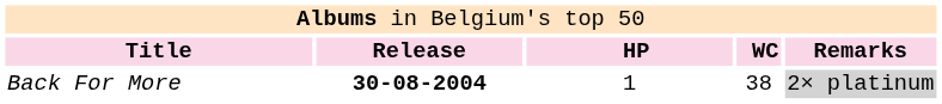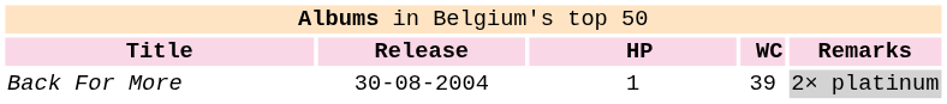Back For More | column 2: bold -> normal
Back For More | column 4: 38 -> 39
